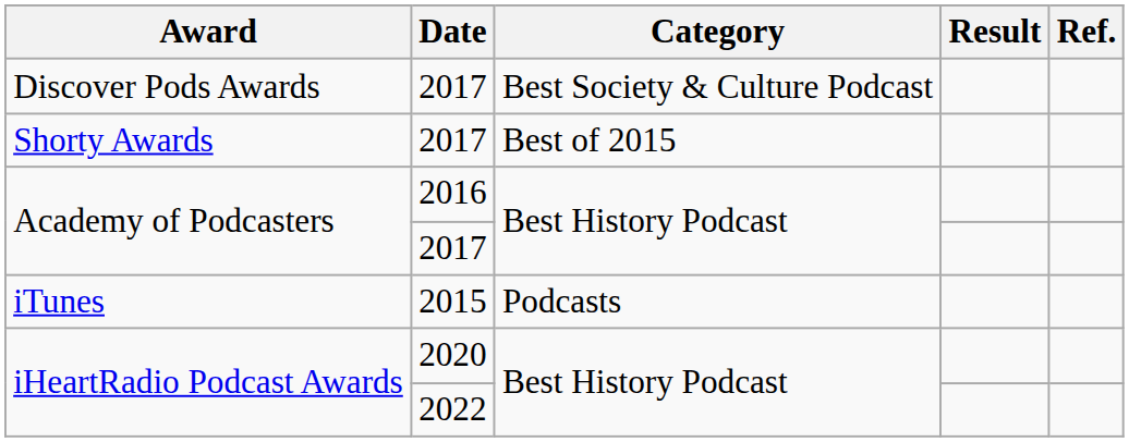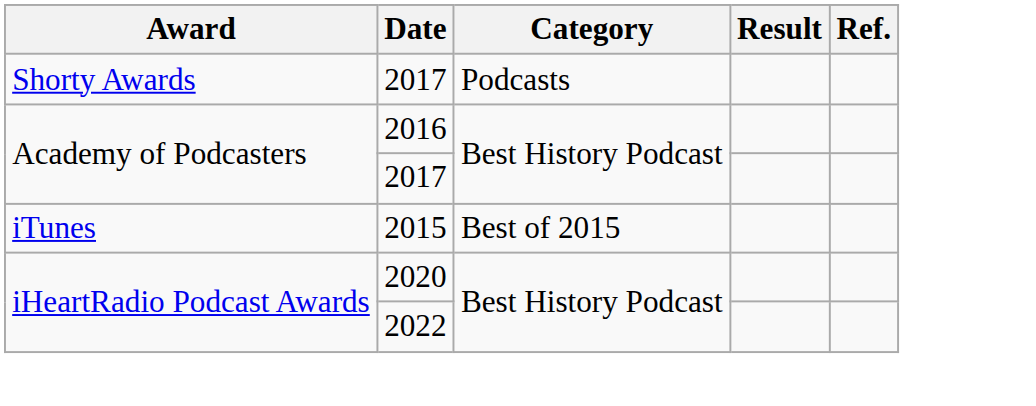- row: Discover Pods Awards | 2017 | Best Society & Culture Podcast
Shorty Awards | Category: Best of 2015 -> Podcasts
iTunes | Category: Podcasts -> Best of 2015
